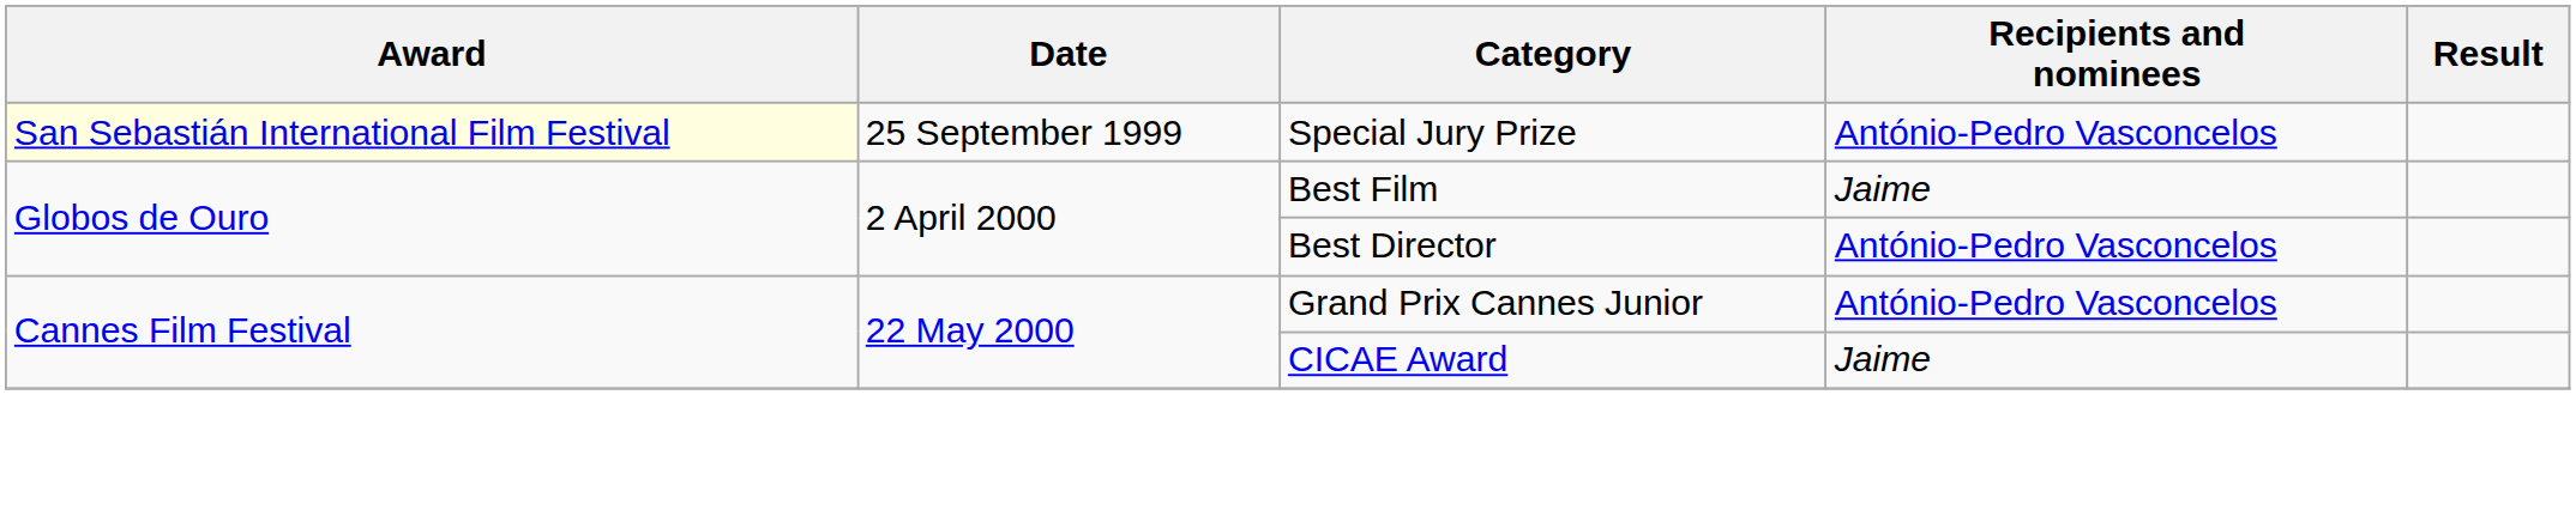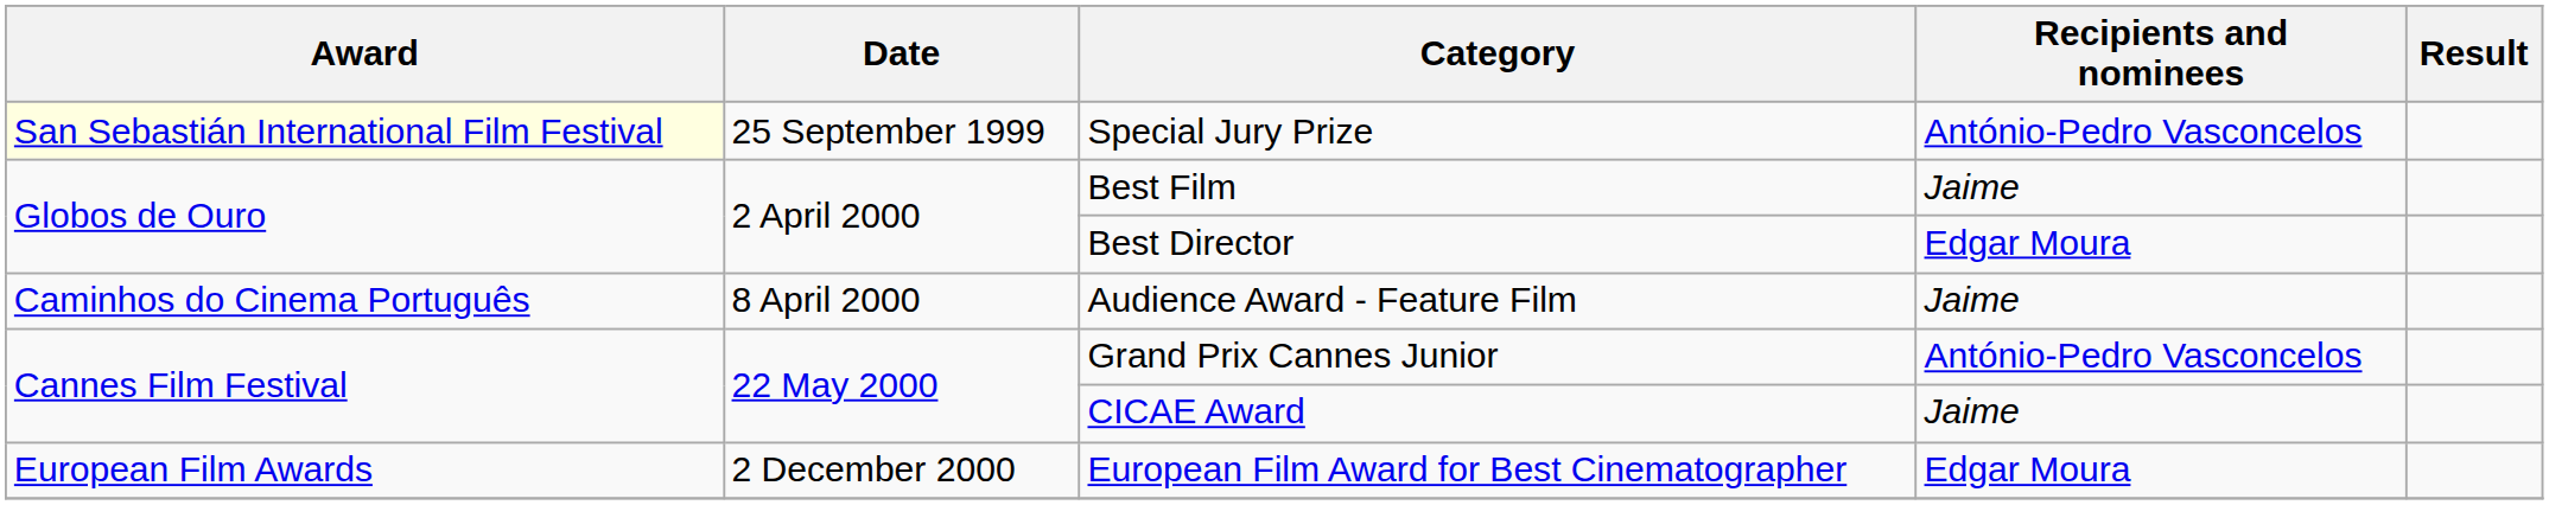Best Director | Recipients and nominees: António-Pedro Vasconcelos -> Edgar Moura
+ row: Caminhos do Cinema Português | 8 April 2000 | Audience Award - Feature Film | Jaime
+ row: European Film Awards | 2 December 2000 | European Film Award for Best Cinematographer | Edgar Moura
